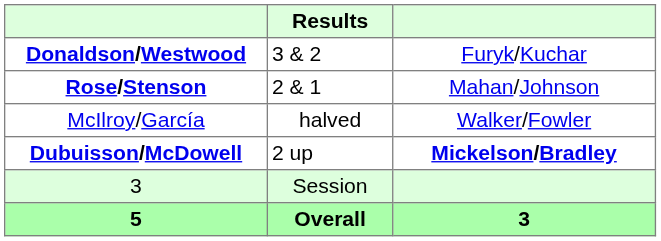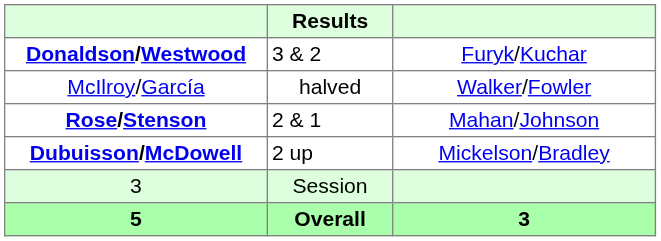rows swapped: Rose/Stenson <-> McIlroy/García
Dubuisson/McDowell | column 3: bold -> normal
